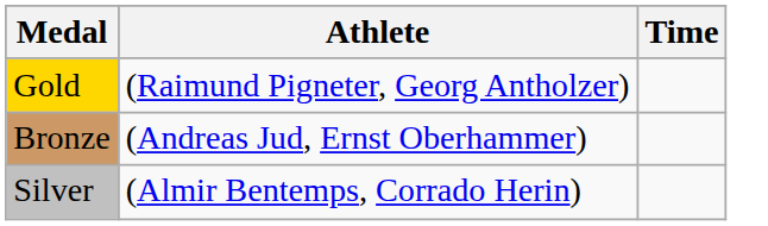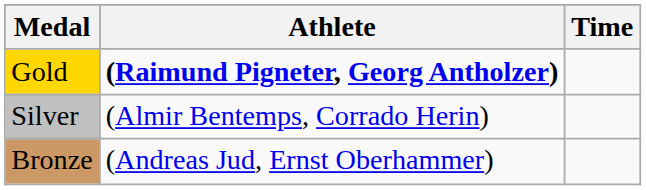Gold | Athlete: normal -> bold
rows swapped: Silver <-> Bronze
